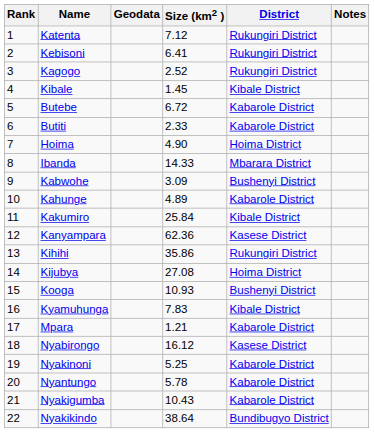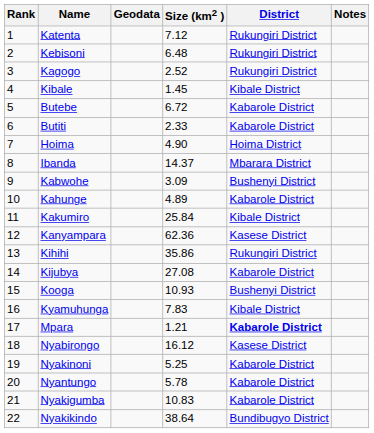Kebisoni | Size (km2 ): 6.41 -> 6.48
Ibanda | Size (km2 ): 14.33 -> 14.37
Kijubya | District: Hoima District -> Kabarole District
Mpara | District: normal -> bold
Nyakigumba | Size (km2 ): 10.43 -> 10.83
